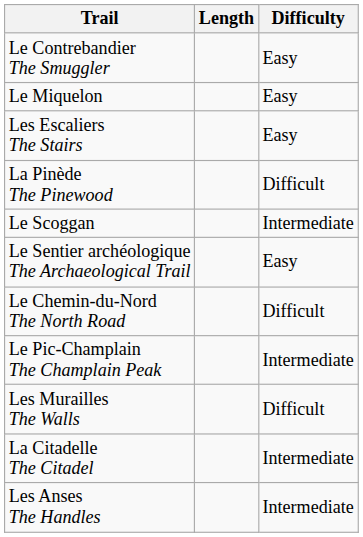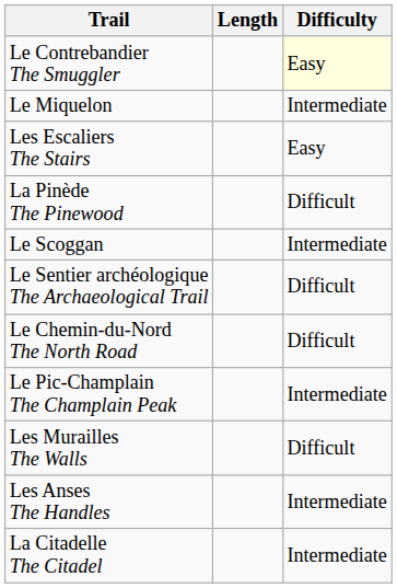Le Contrebandier The Smuggler | Difficulty: no background -> lightyellow background
Le Miquelon | Difficulty: Easy -> Intermediate
Le Sentier archéologique The Archaeological Trail | Difficulty: Easy -> Difficult
rows swapped: La Citadelle The Citadel <-> Les Anses The Handles
